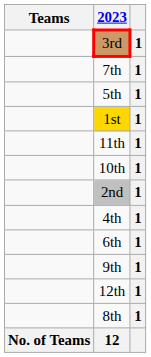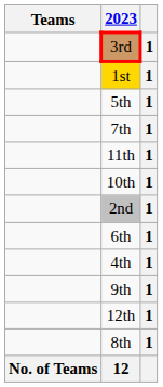rows swapped: 1st <-> 7th
rows swapped: 4th <-> 6th
